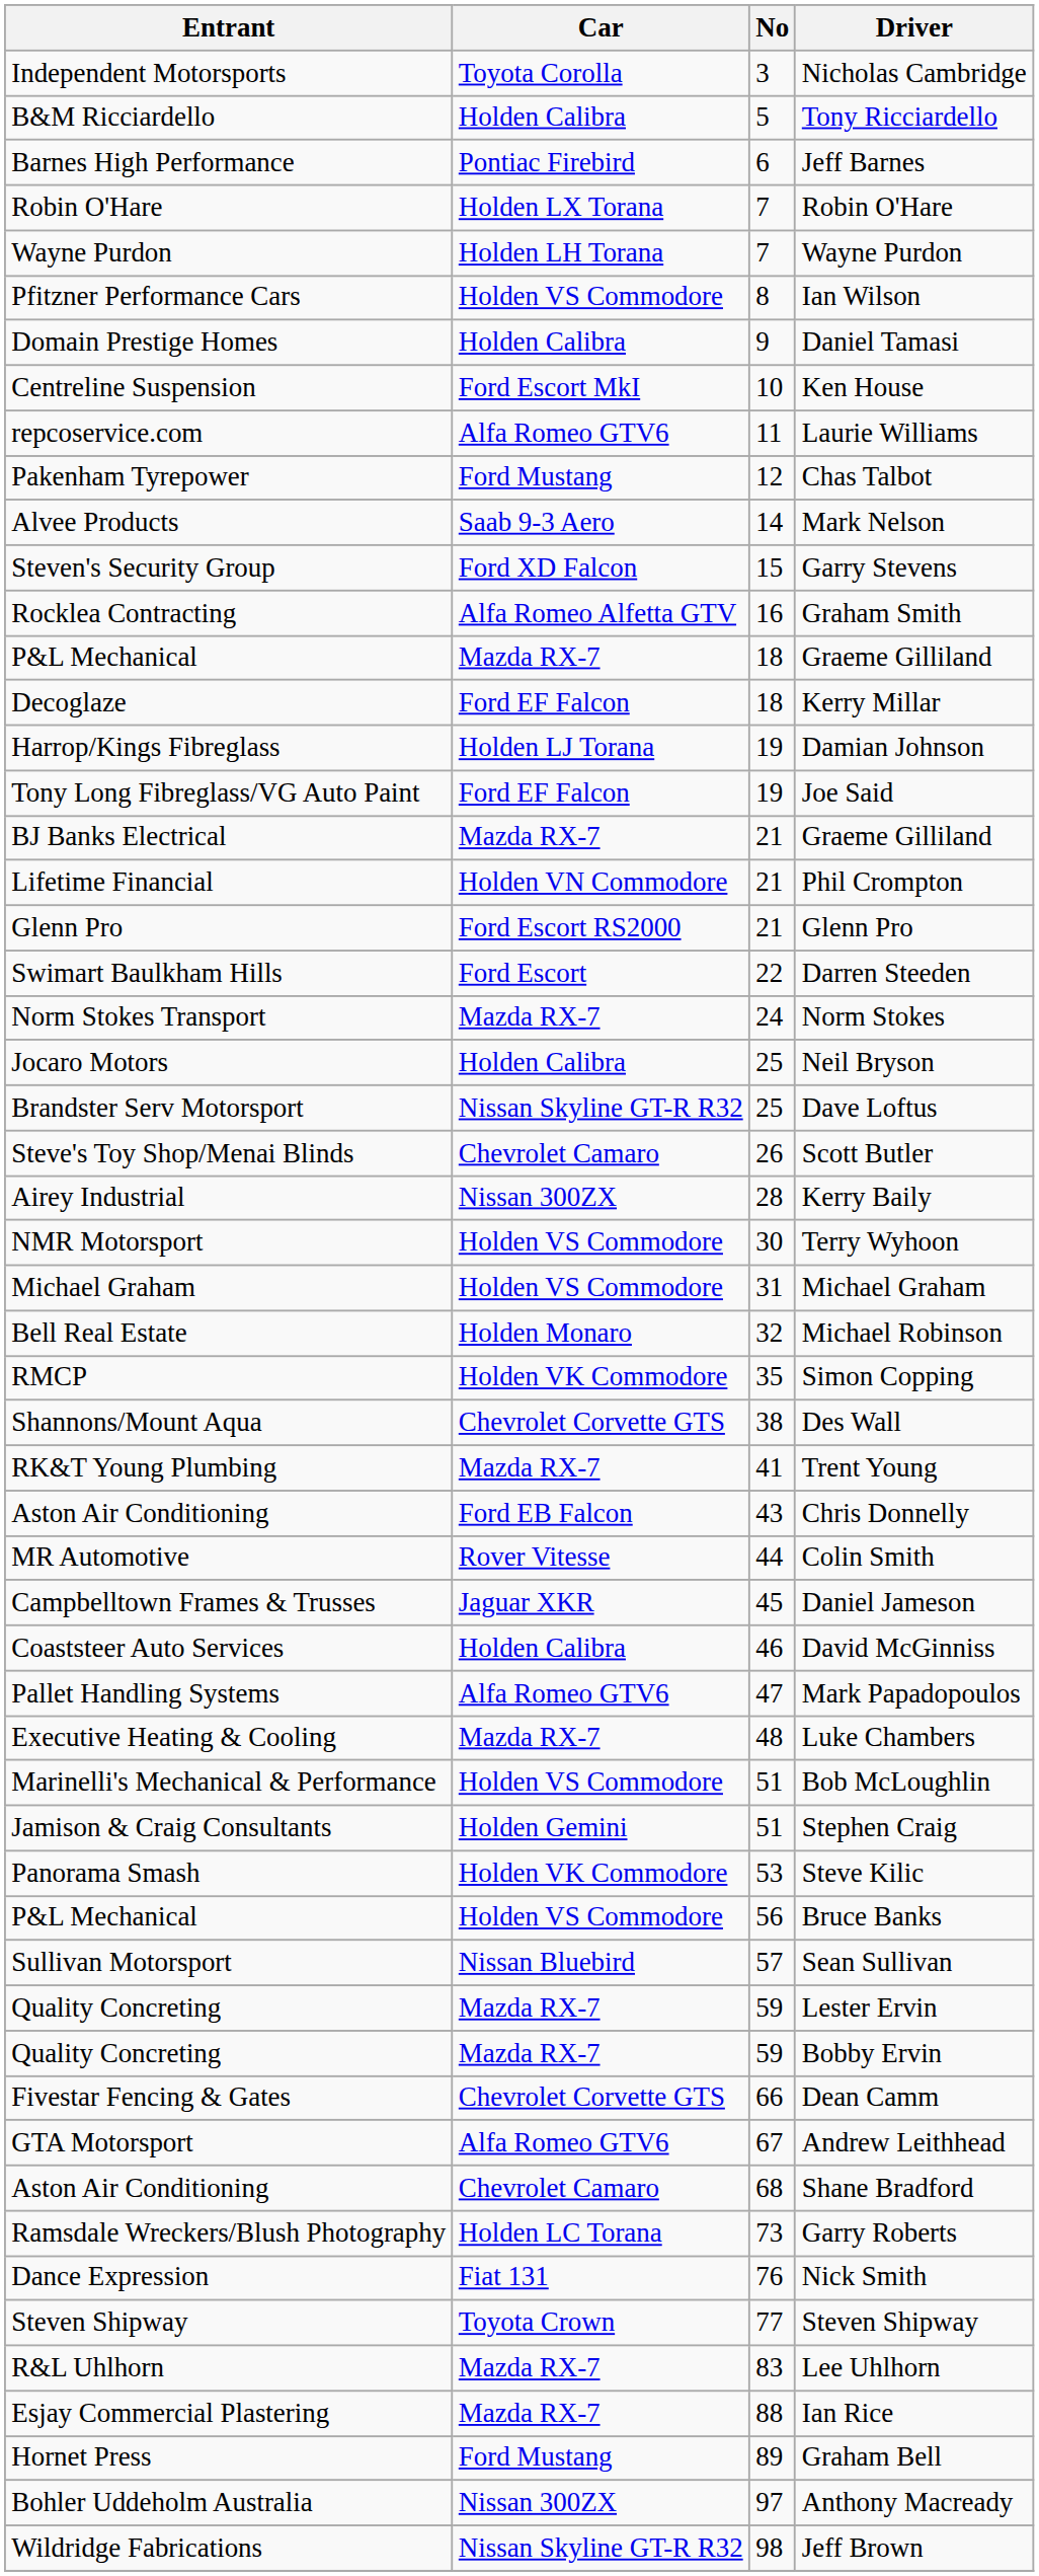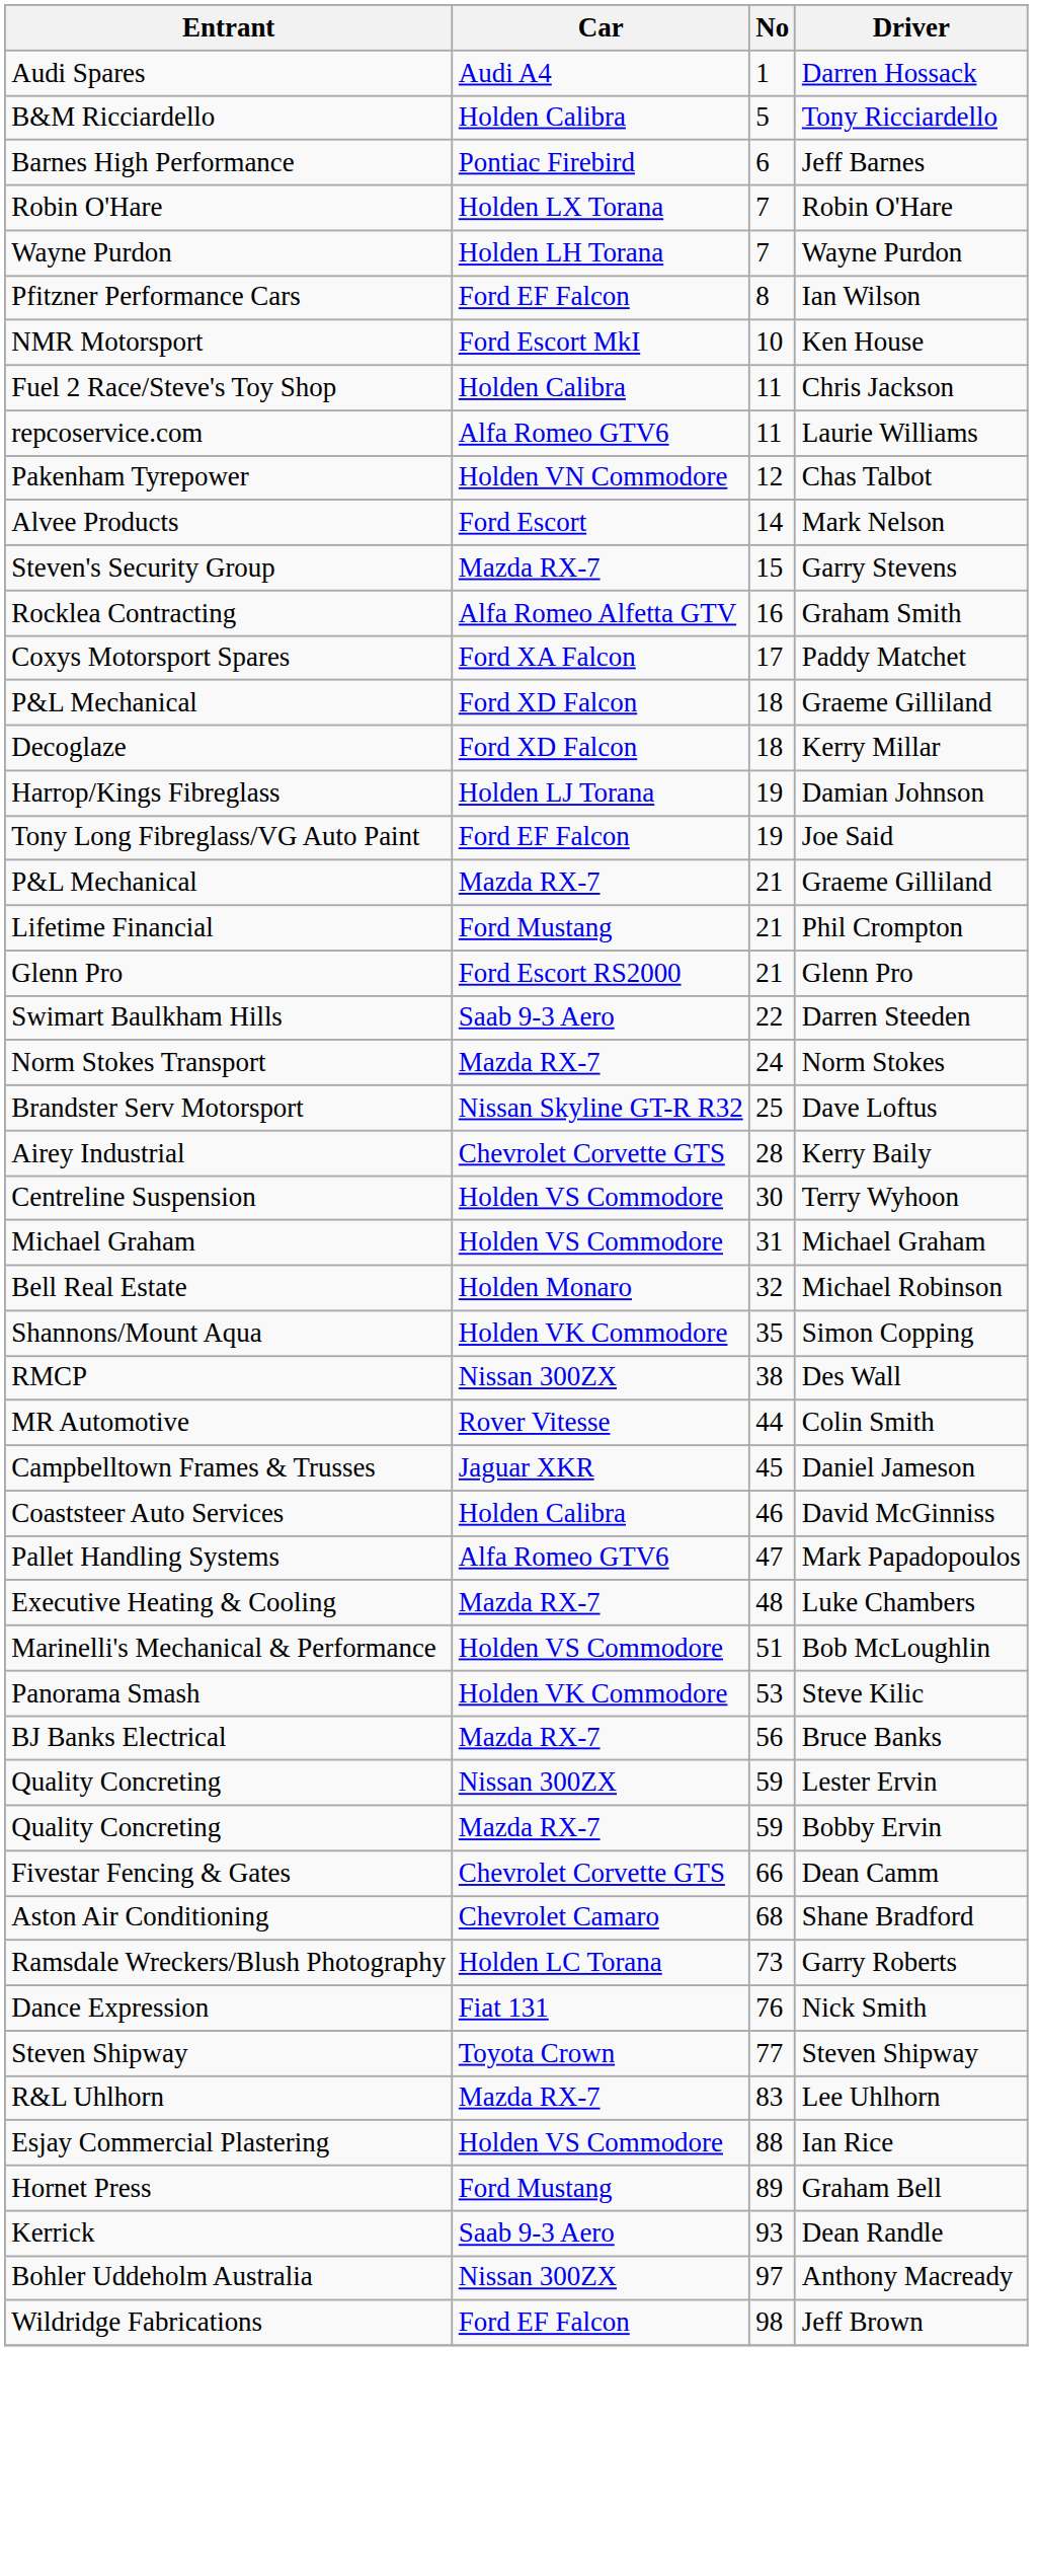+ row: Audi Spares | Audi A4 | 1 | Darren Hossack
- row: Independent Motorsports | Toyota Corolla | 3 | Nicholas Cambridge
Ian Wilson | Car: Holden VS Commodore -> Ford EF Falcon
- row: Domain Prestige Homes | Holden Calibra | 9 | Daniel Tamasi
Ken House | Entrant: Centreline Suspension -> NMR Motorsport
+ row: Fuel 2 Race/Steve's Toy Shop | Holden Calibra | 11 | Chris Jackson
Chas Talbot | Car: Ford Mustang -> Holden VN Commodore
Mark Nelson | Car: Saab 9-3 Aero -> Ford Escort
Garry Stevens | Car: Ford XD Falcon -> Mazda RX-7
+ row: Coxys Motorsport Spares | Ford XA Falcon | 17 | Paddy Matchet
18 / Graeme Gilliland | Car: Mazda RX-7 -> Ford XD Falcon
Kerry Millar | Car: Ford EF Falcon -> Ford XD Falcon
21 / Graeme Gilliland | Entrant: BJ Banks Electrical -> P&L Mechanical
Phil Crompton | Car: Holden VN Commodore -> Ford Mustang
Darren Steeden | Car: Ford Escort -> Saab 9-3 Aero
- row: Jocaro Motors | Holden Calibra | 25 | Neil Bryson
- row: Steve's Toy Shop/Menai Blinds | Chevrolet Camaro | 26 | Scott Butler
Kerry Baily | Car: Nissan 300ZX -> Chevrolet Corvette GTS
Terry Wyhoon | Entrant: NMR Motorsport -> Centreline Suspension
Simon Copping | Entrant: RMCP -> Shannons/Mount Aqua
Des Wall | Entrant: Shannons/Mount Aqua -> RMCP
Des Wall | Car: Chevrolet Corvette GTS -> Nissan 300ZX
- row: RK&T Young Plumbing | Mazda RX-7 | 41 | Trent Young
- row: Aston Air Conditioning | Ford EB Falcon | 43 | Chris Donnelly
- row: Jamison & Craig Consultants | Holden Gemini | 51 | Stephen Craig
Bruce Banks | Entrant: P&L Mechanical -> BJ Banks Electrical
Bruce Banks | Car: Holden VS Commodore -> Mazda RX-7
- row: Sullivan Motorsport | Nissan Bluebird | 57 | Sean Sullivan
Lester Ervin | Car: Mazda RX-7 -> Nissan 300ZX
- row: GTA Motorsport | Alfa Romeo GTV6 | 67 | Andrew Leithhead
Ian Rice | Car: Mazda RX-7 -> Holden VS Commodore
+ row: Kerrick | Saab 9-3 Aero | 93 | Dean Randle
Jeff Brown | Car: Nissan Skyline GT-R R32 -> Ford EF Falcon
